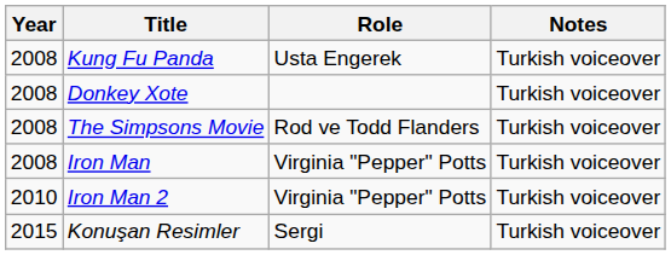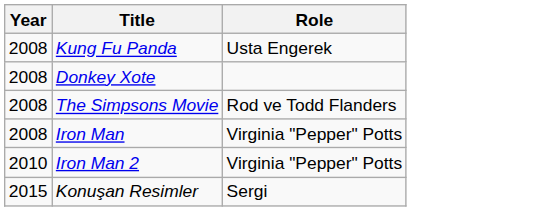- column: Notes | Turkish voiceover | Turkish voiceover | Turkish voiceover | Turkish voiceover | Turkish voiceover | Turkish voiceover
